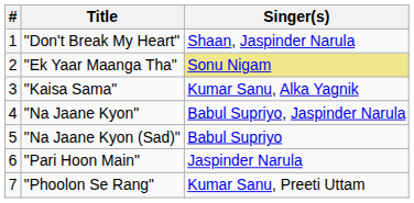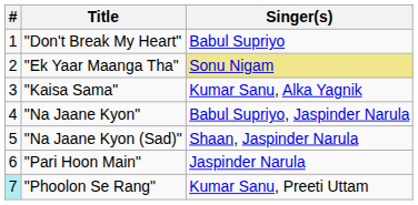"Don't Break My Heart" | Singer(s): Shaan, Jaspinder Narula -> Babul Supriyo
"Na Jaane Kyon (Sad)" | Singer(s): Babul Supriyo -> Shaan, Jaspinder Narula
"Phoolon Se Rang" | #: no background -> paleturquoise background
